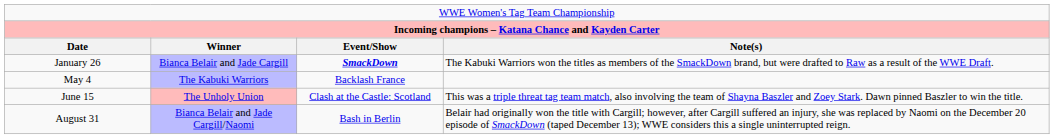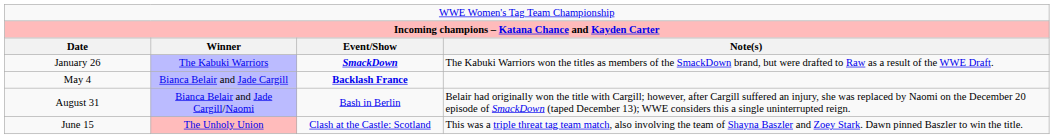January 26 | column 2: Bianca Belair and Jade Cargill -> The Kabuki Warriors
May 4 | column 2: The Kabuki Warriors -> Bianca Belair and Jade Cargill
May 4 | column 3: normal -> bold
rows swapped: June 15 <-> August 31
